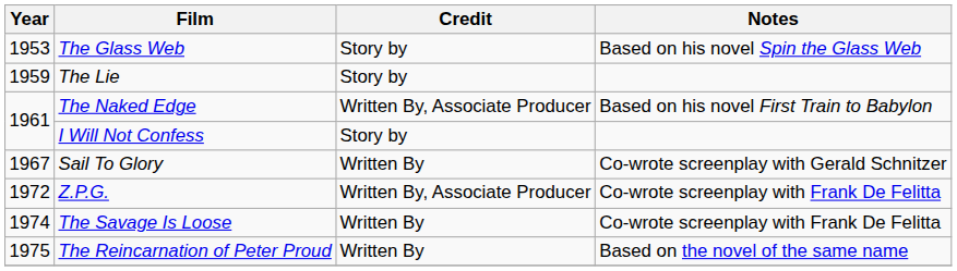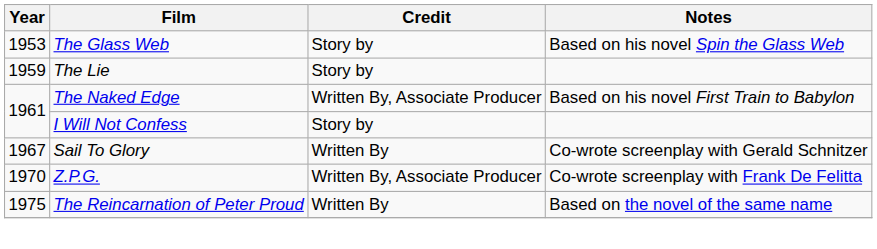Z.P.G. | Year: 1972 -> 1970
- row: 1974 | The Savage Is Loose | Written By | Co-wrote screenplay with Frank De Felitta
